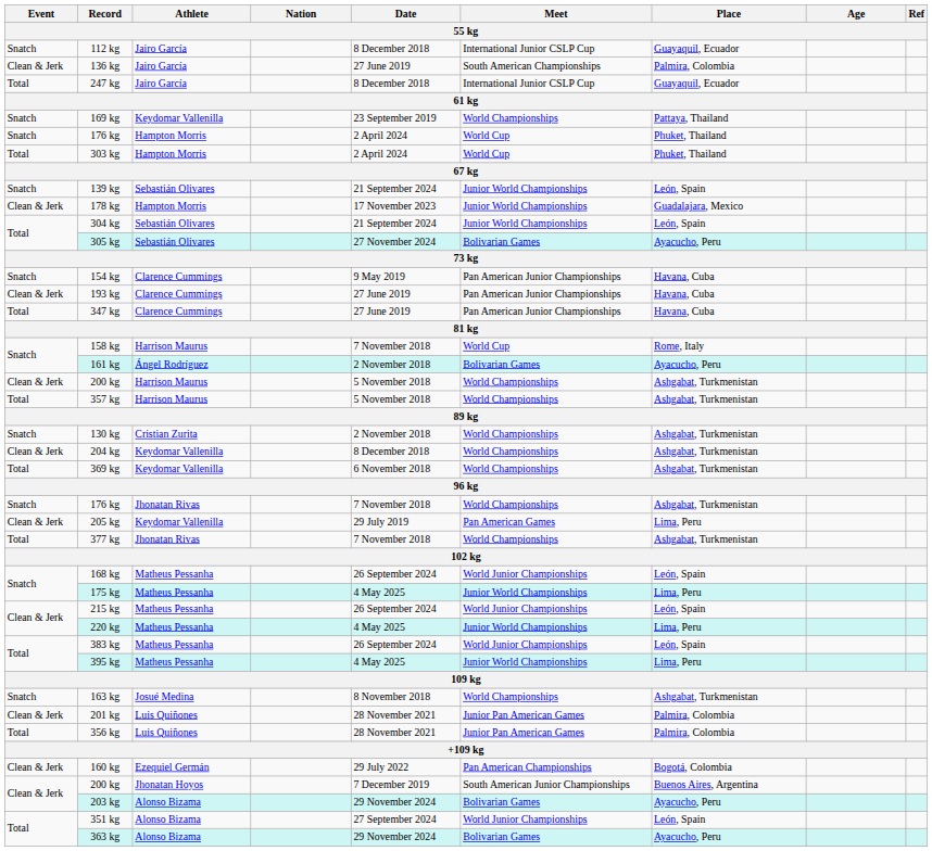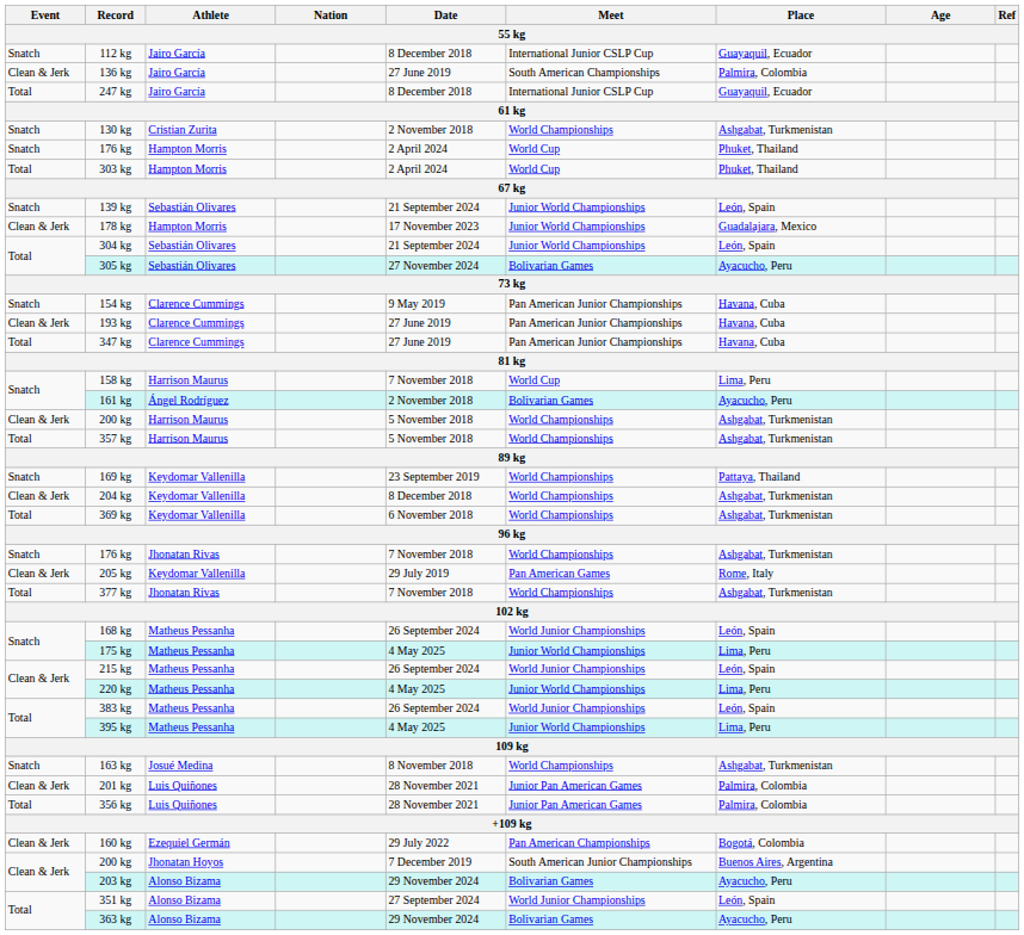rows swapped: 130 kg <-> 169 kg
158 kg | Place: Rome, Italy -> Lima, Peru
205 kg | Place: Lima, Peru -> Rome, Italy
